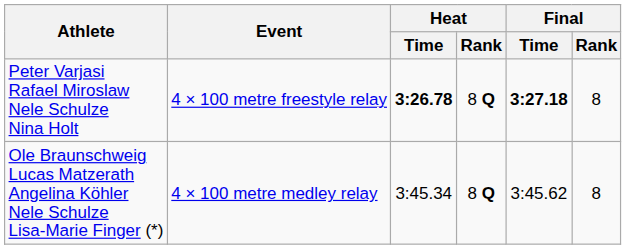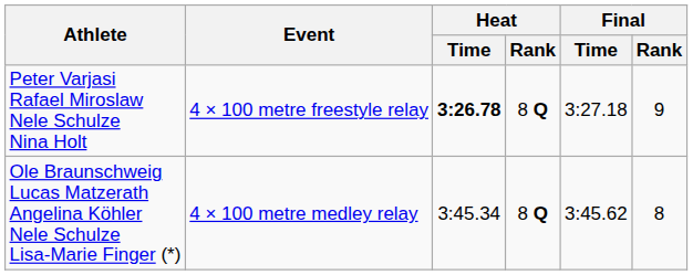Peter Varjasi Rafael Miroslaw Nele Schulze Nina Holt | Final / Time: bold -> normal
Peter Varjasi Rafael Miroslaw Nele Schulze Nina Holt | Final / Rank: 8 -> 9
